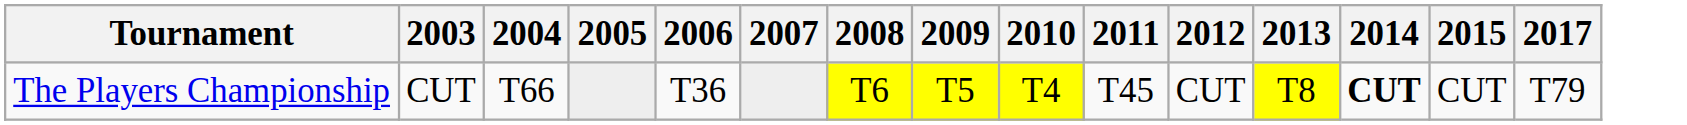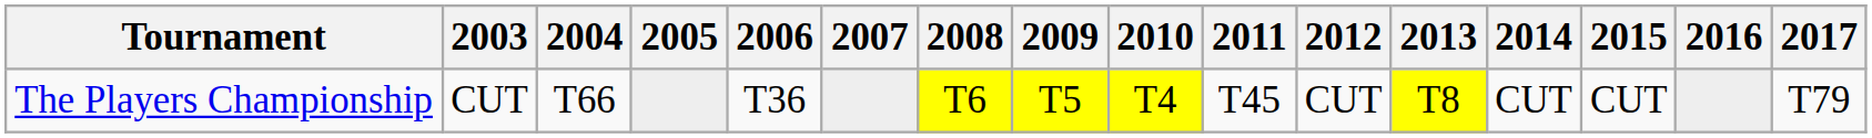+ column: 2016
The Players Championship | 2014: bold -> normal
